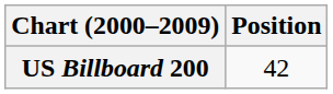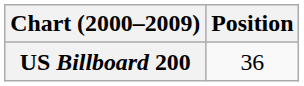US Billboard 200 | Position: 42 -> 36
